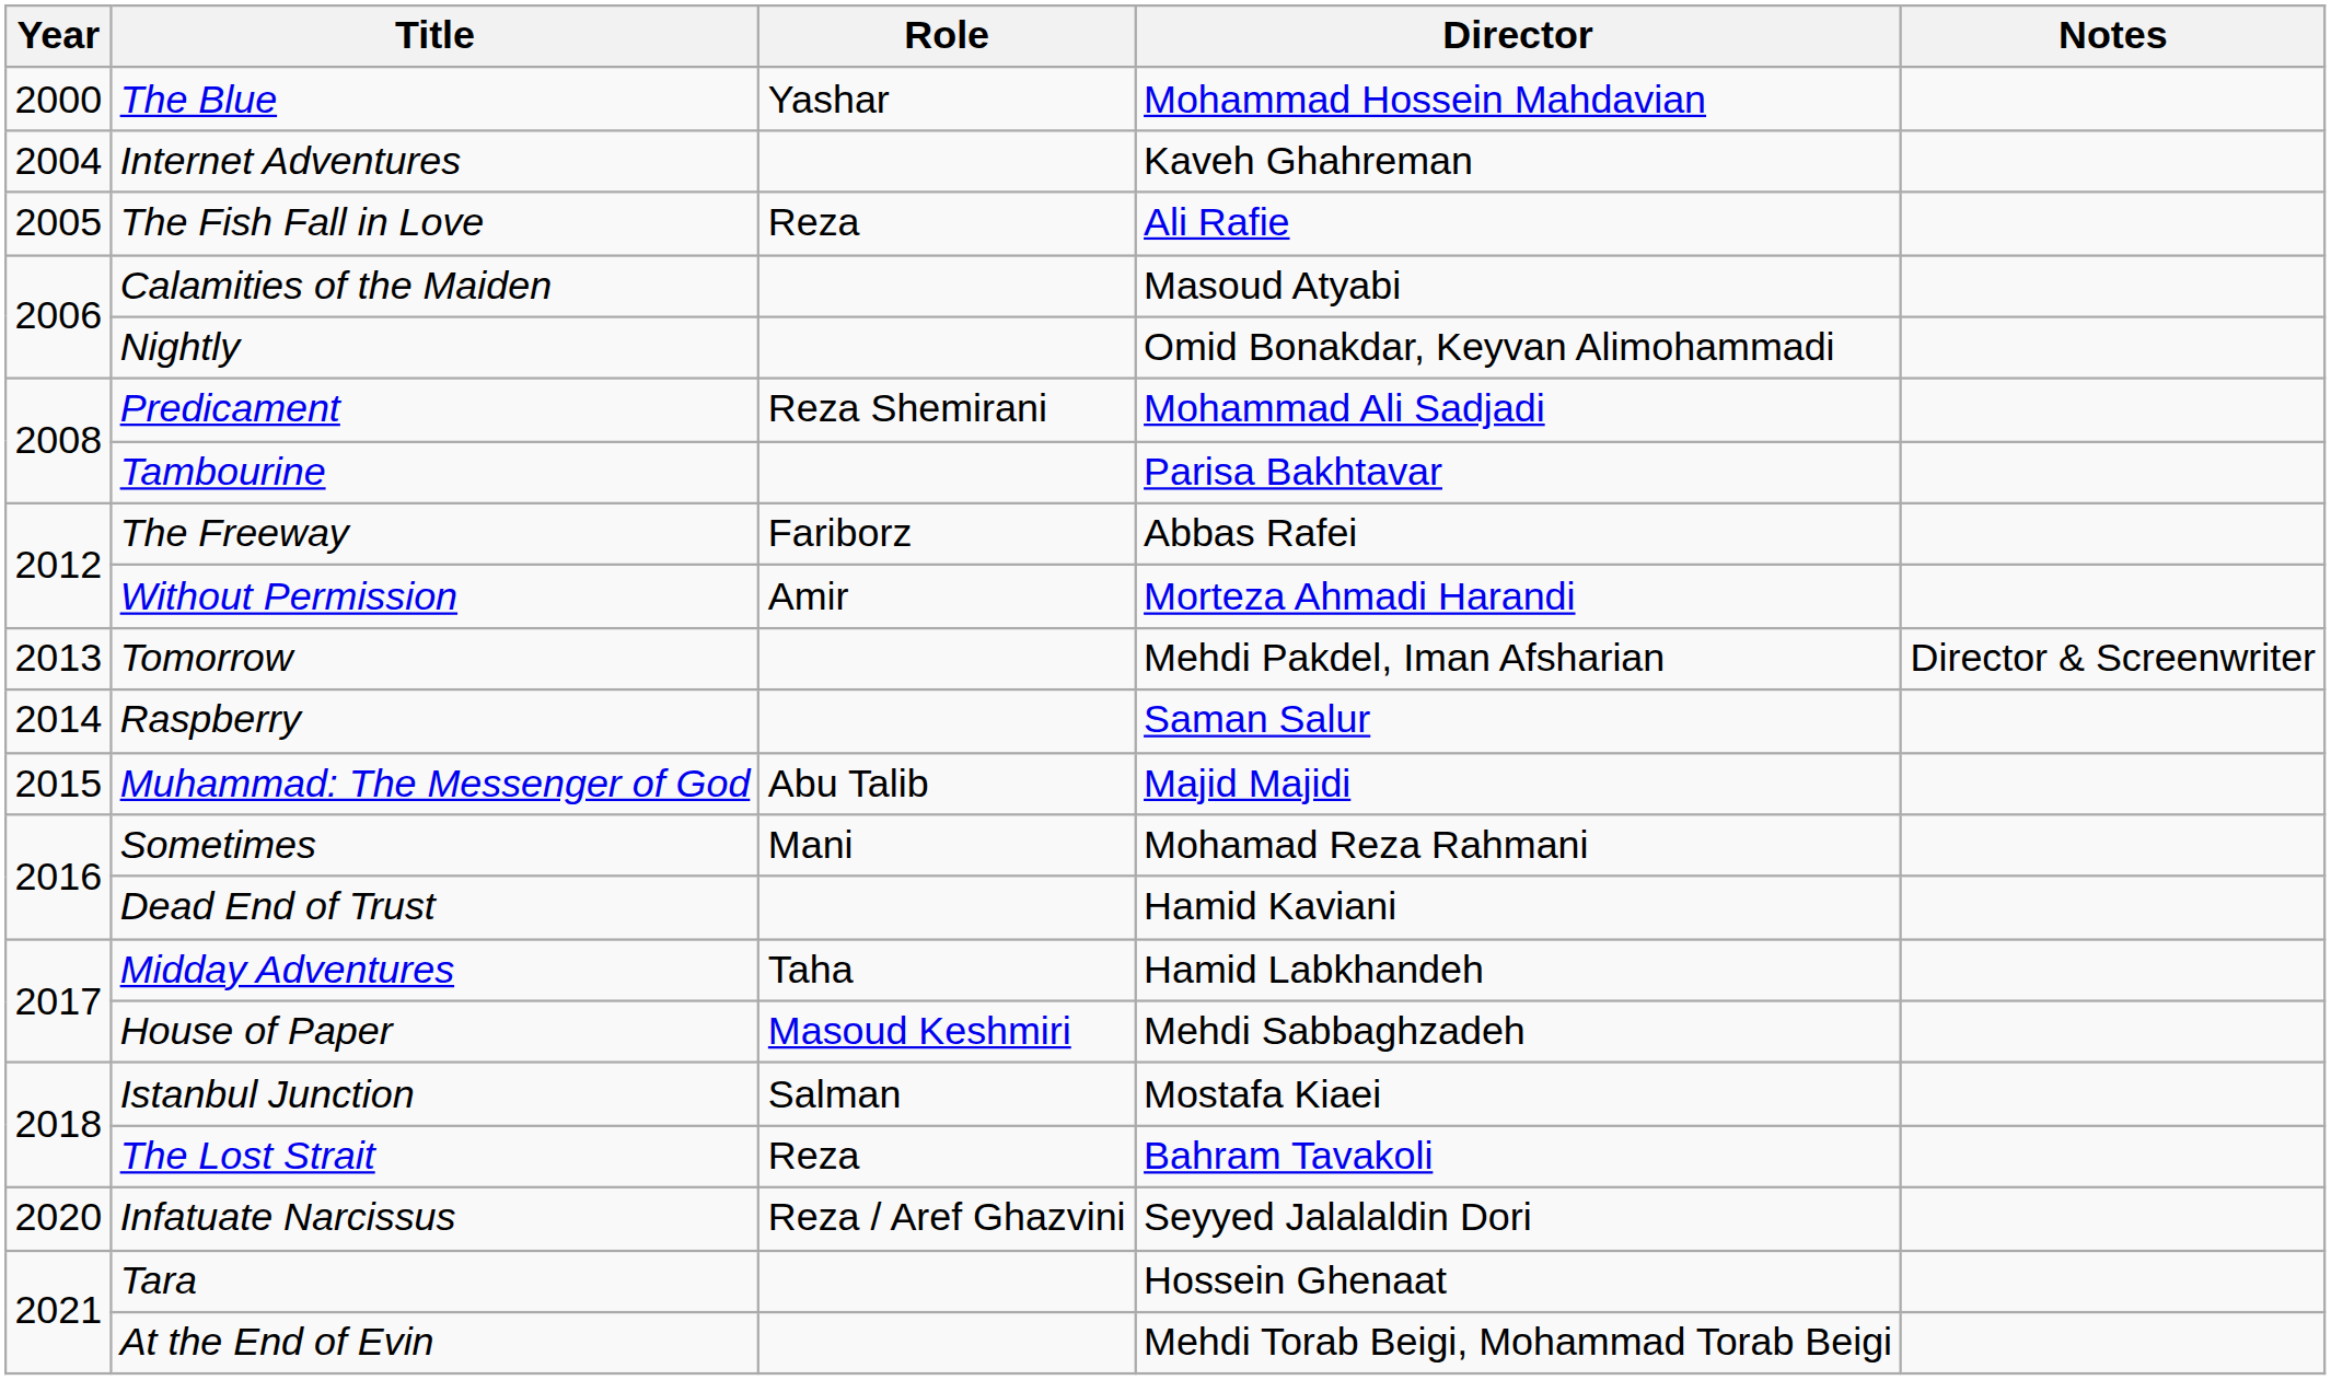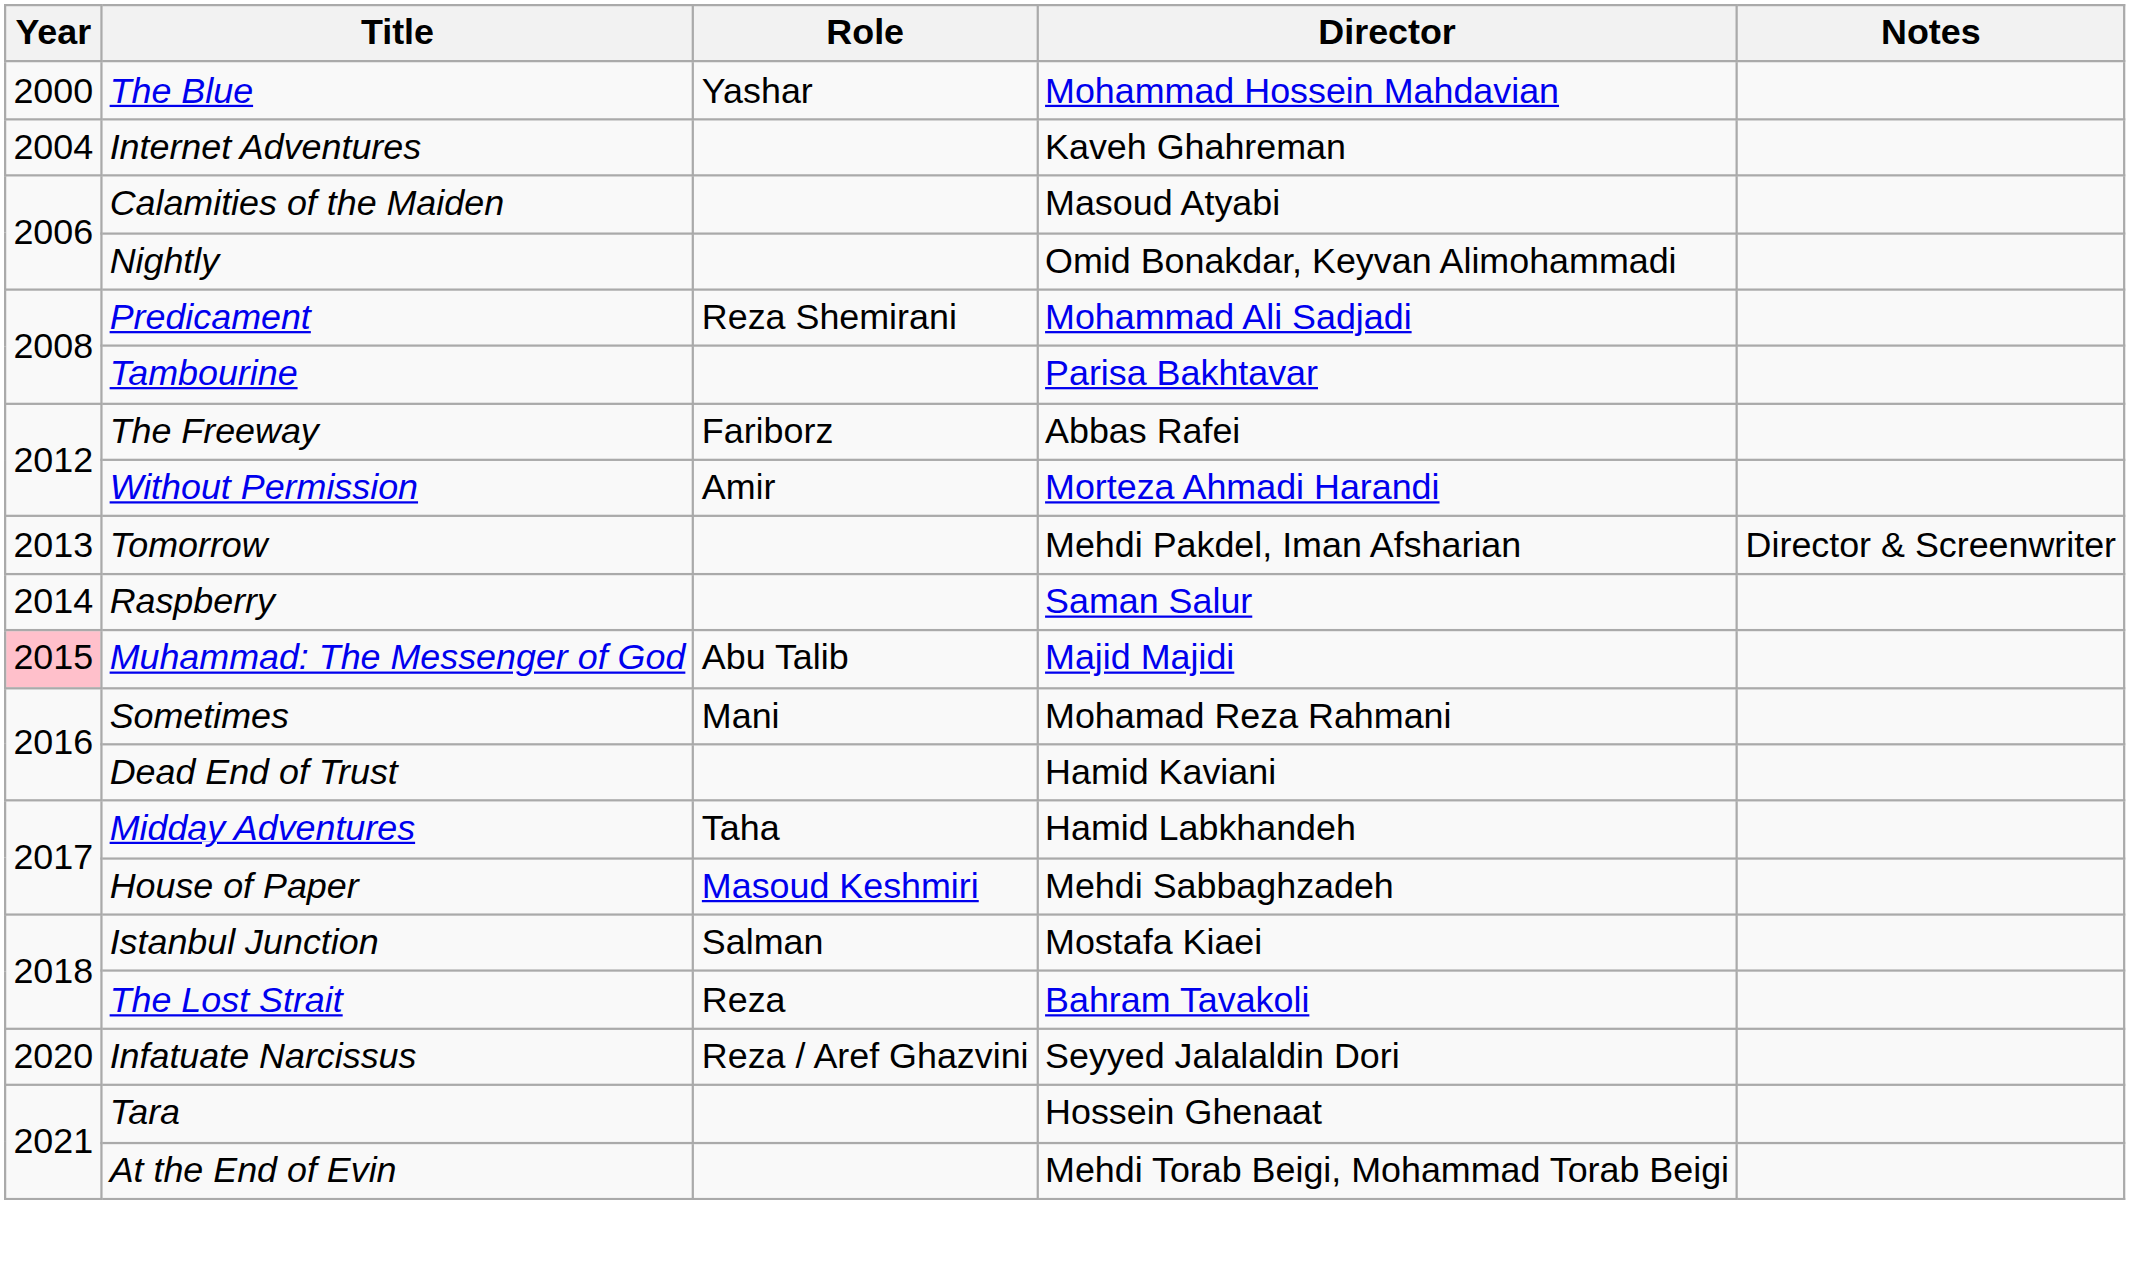- row: 2005 | The Fish Fall in Love | Reza | Ali Rafie
Muhammad: The Messenger of God | Year: no background -> pink background
